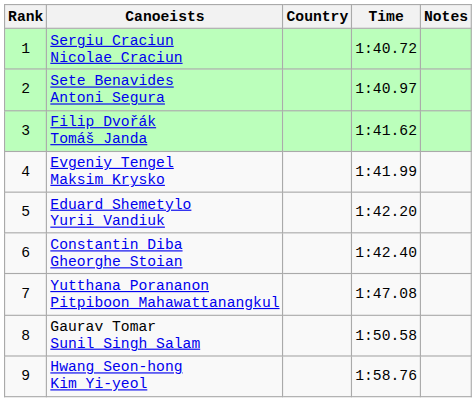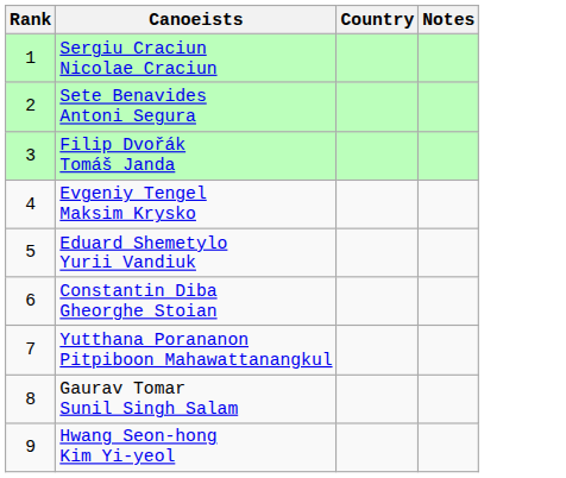- column: Time | 1:40.72 | 1:40.97 | 1:41.62 | 1:41.99 | 1:42.20 | 1:42.40 | 1:47.08 | 1:50.58 | 1:58.76
